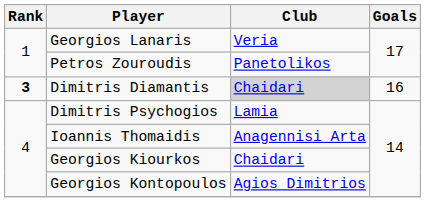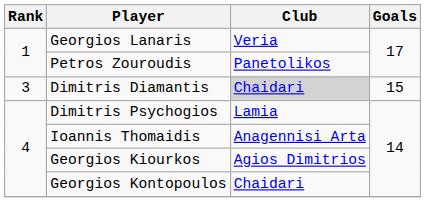Dimitris Diamantis | Rank: bold -> normal
Dimitris Diamantis | Goals: 16 -> 15
Georgios Kiourkos | Club: Chaidari -> Agios Dimitrios
Georgios Kontopoulos | Club: Agios Dimitrios -> Chaidari
